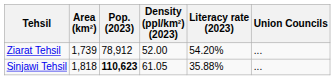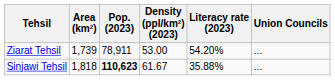Ziarat Tehsil | Pop. (2023): 78,912 -> 78,911
Ziarat Tehsil | Density (ppl/km²) (2023): 52.00 -> 53.00
Sinjawi Tehsil | Density (ppl/km²) (2023): 61.05 -> 61.67
